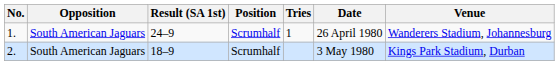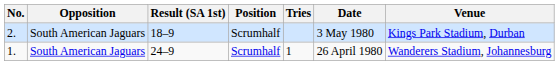rows swapped: 1. <-> 2.
